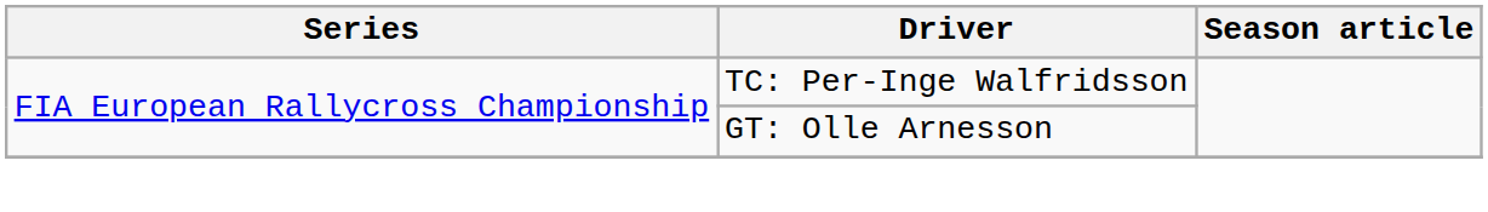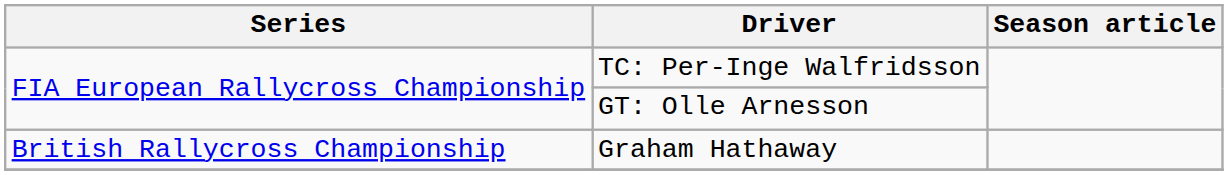+ row: British Rallycross Championship | Graham Hathaway
